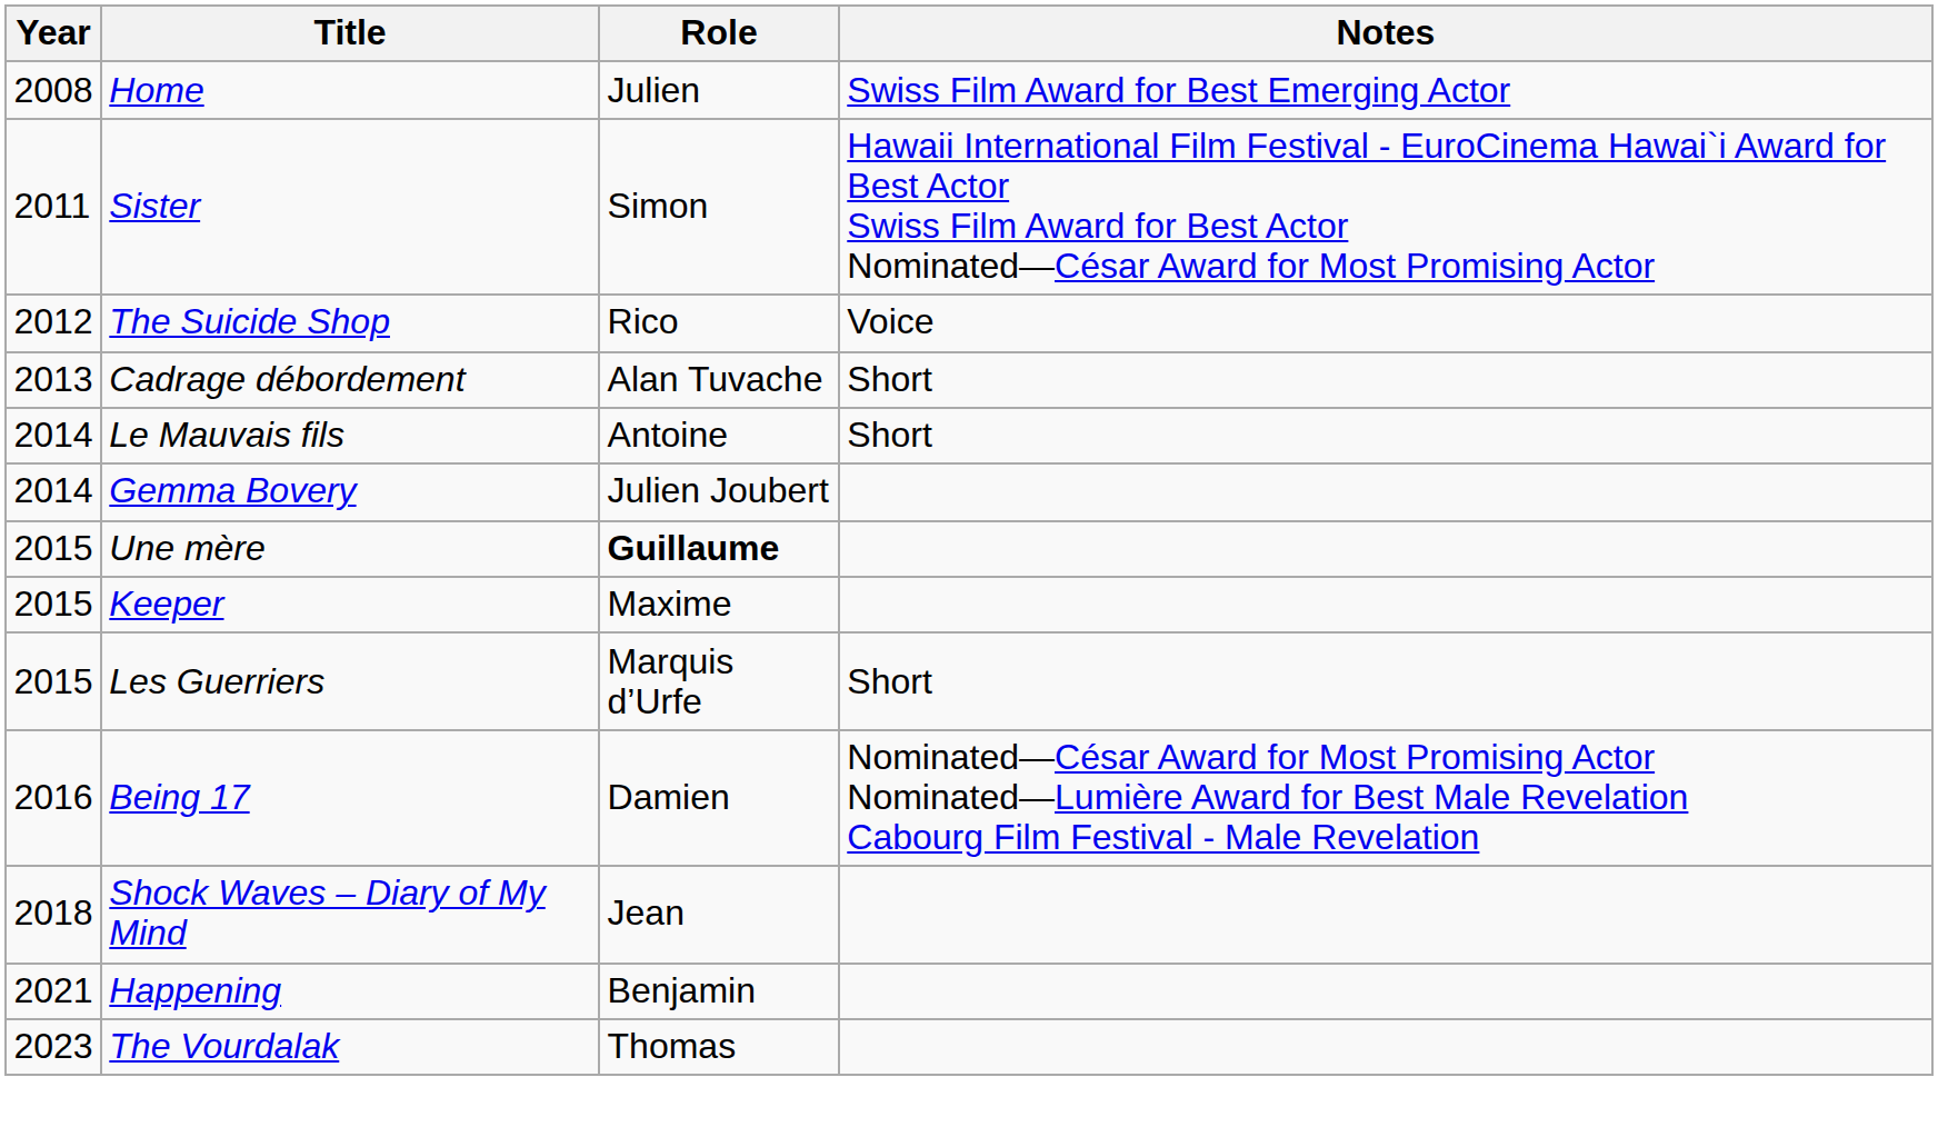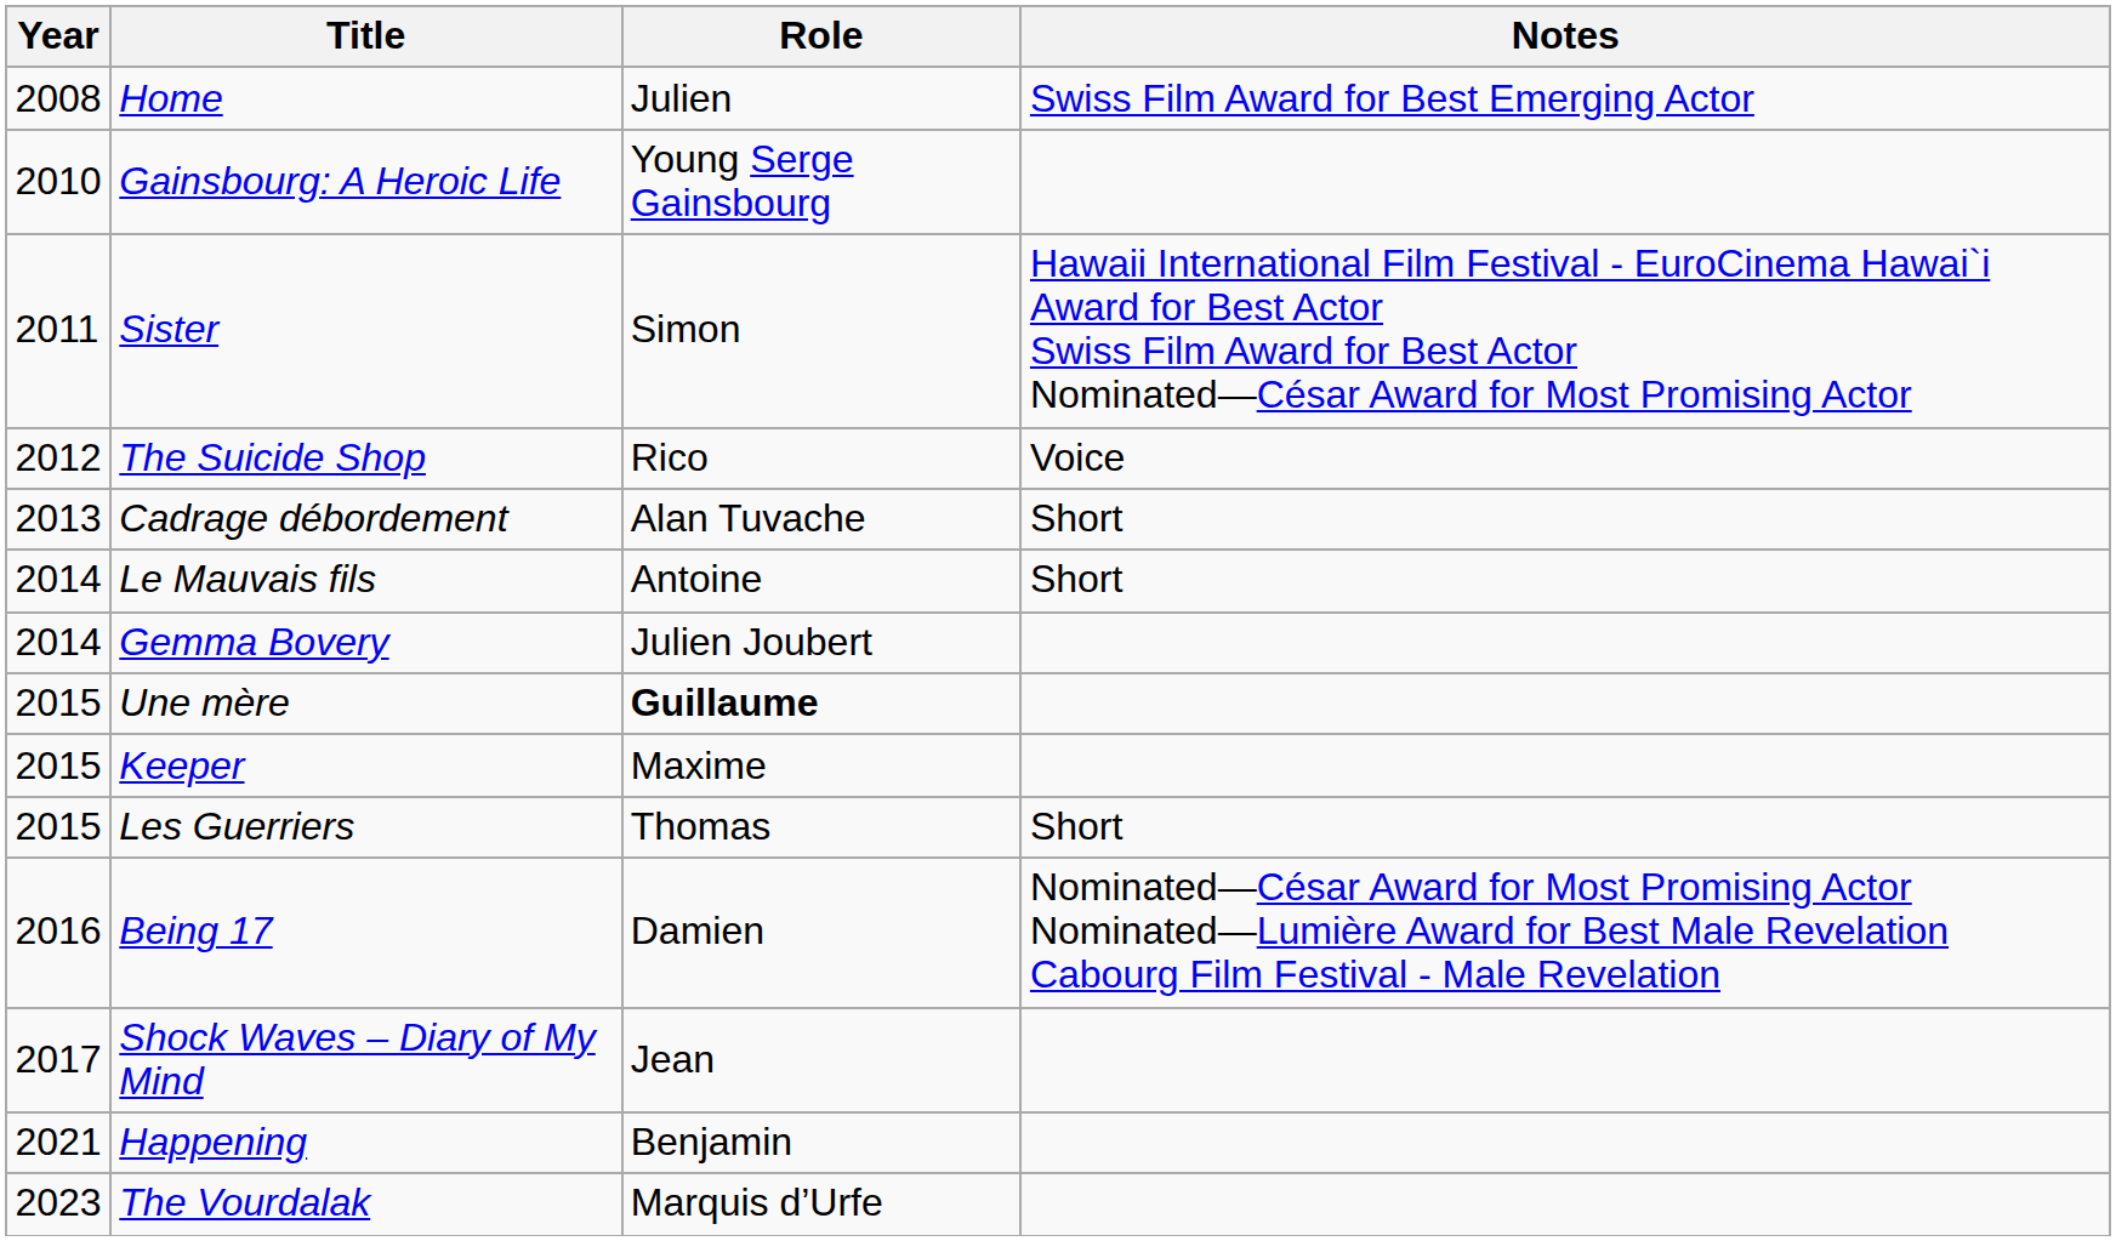+ row: 2010 | Gainsbourg: A Heroic Life | Young Serge Gainsbourg
Les Guerriers | Role: Marquis d’Urfe -> Thomas
Shock Waves – Diary of My Mind | Year: 2018 -> 2017
The Vourdalak | Role: Thomas -> Marquis d’Urfe
